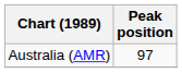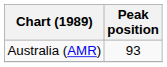Australia (AMR) | Peak position: 97 -> 93
